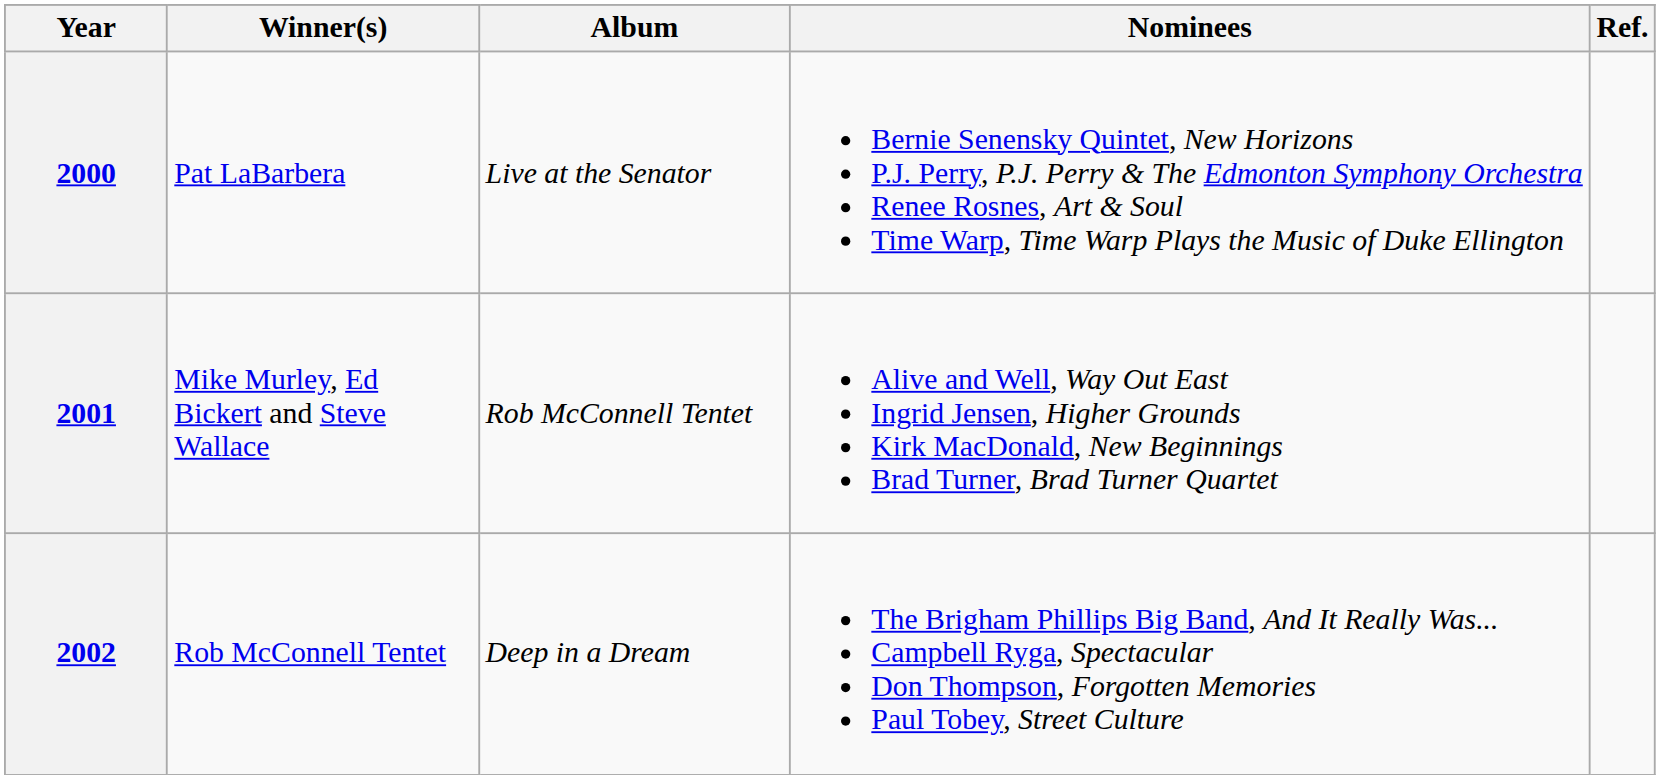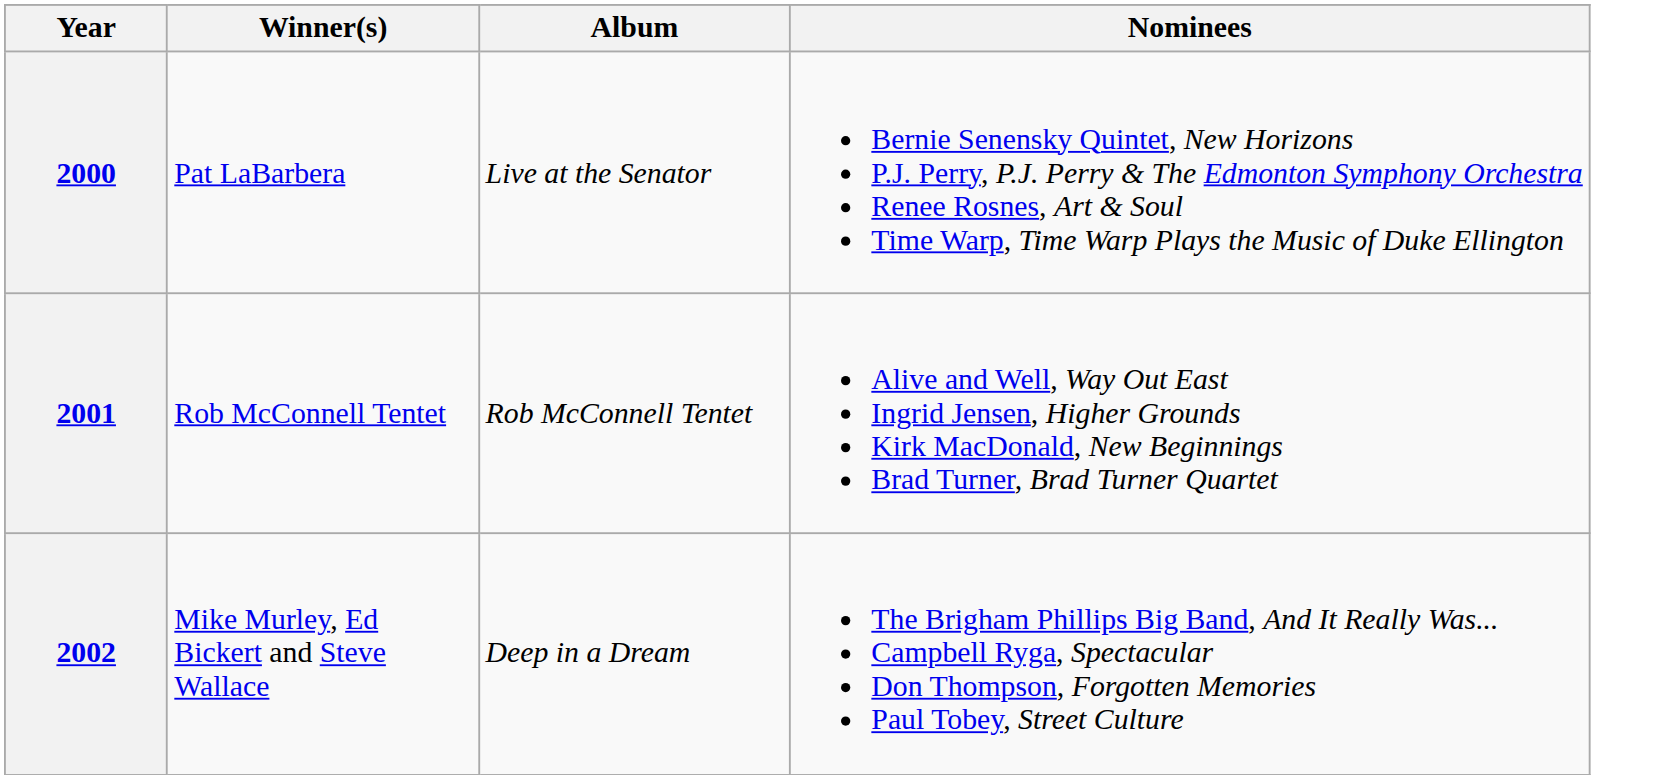- column: Ref.
2001 | Winner(s): Mike Murley, Ed Bickert and Steve Wallace -> Rob McConnell Tentet
2002 | Winner(s): Rob McConnell Tentet -> Mike Murley, Ed Bickert and Steve Wallace
